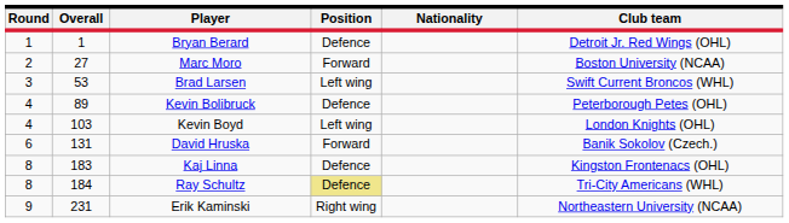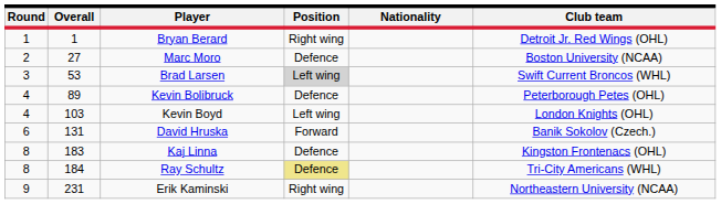Bryan Berard | Position: Defence -> Right wing
Marc Moro | Position: Forward -> Defence
Brad Larsen | Position: no background -> lightgrey background
